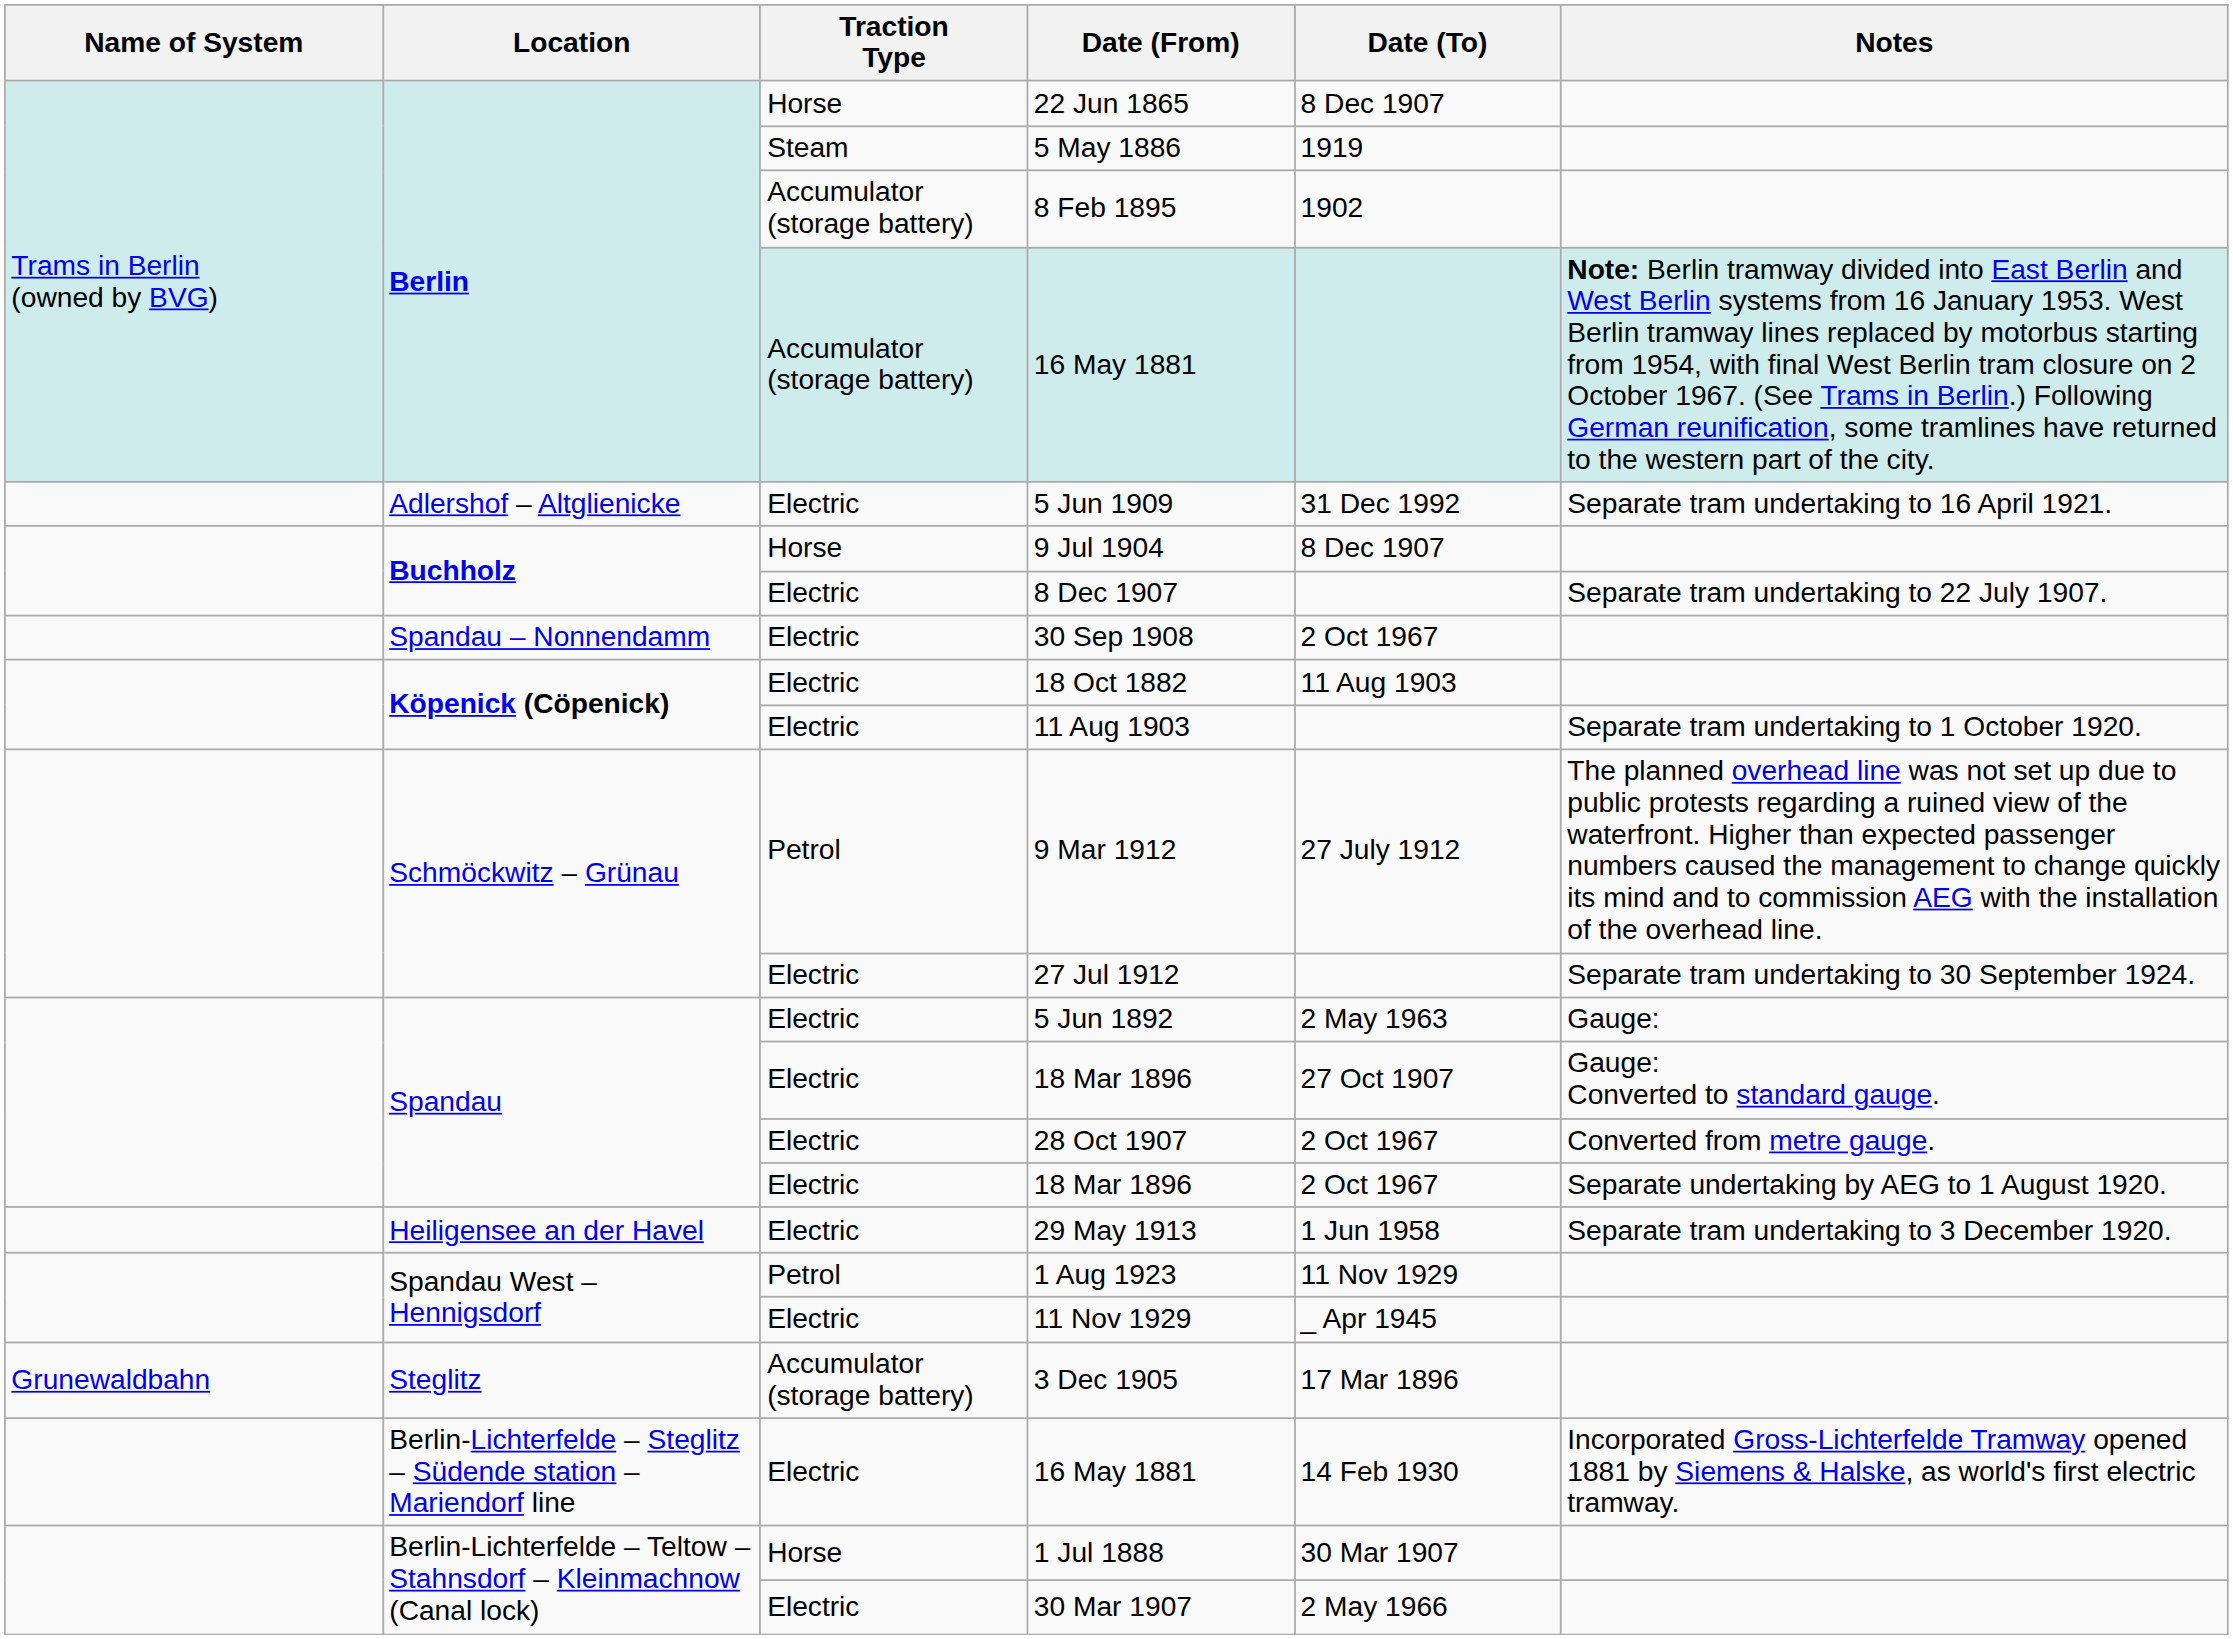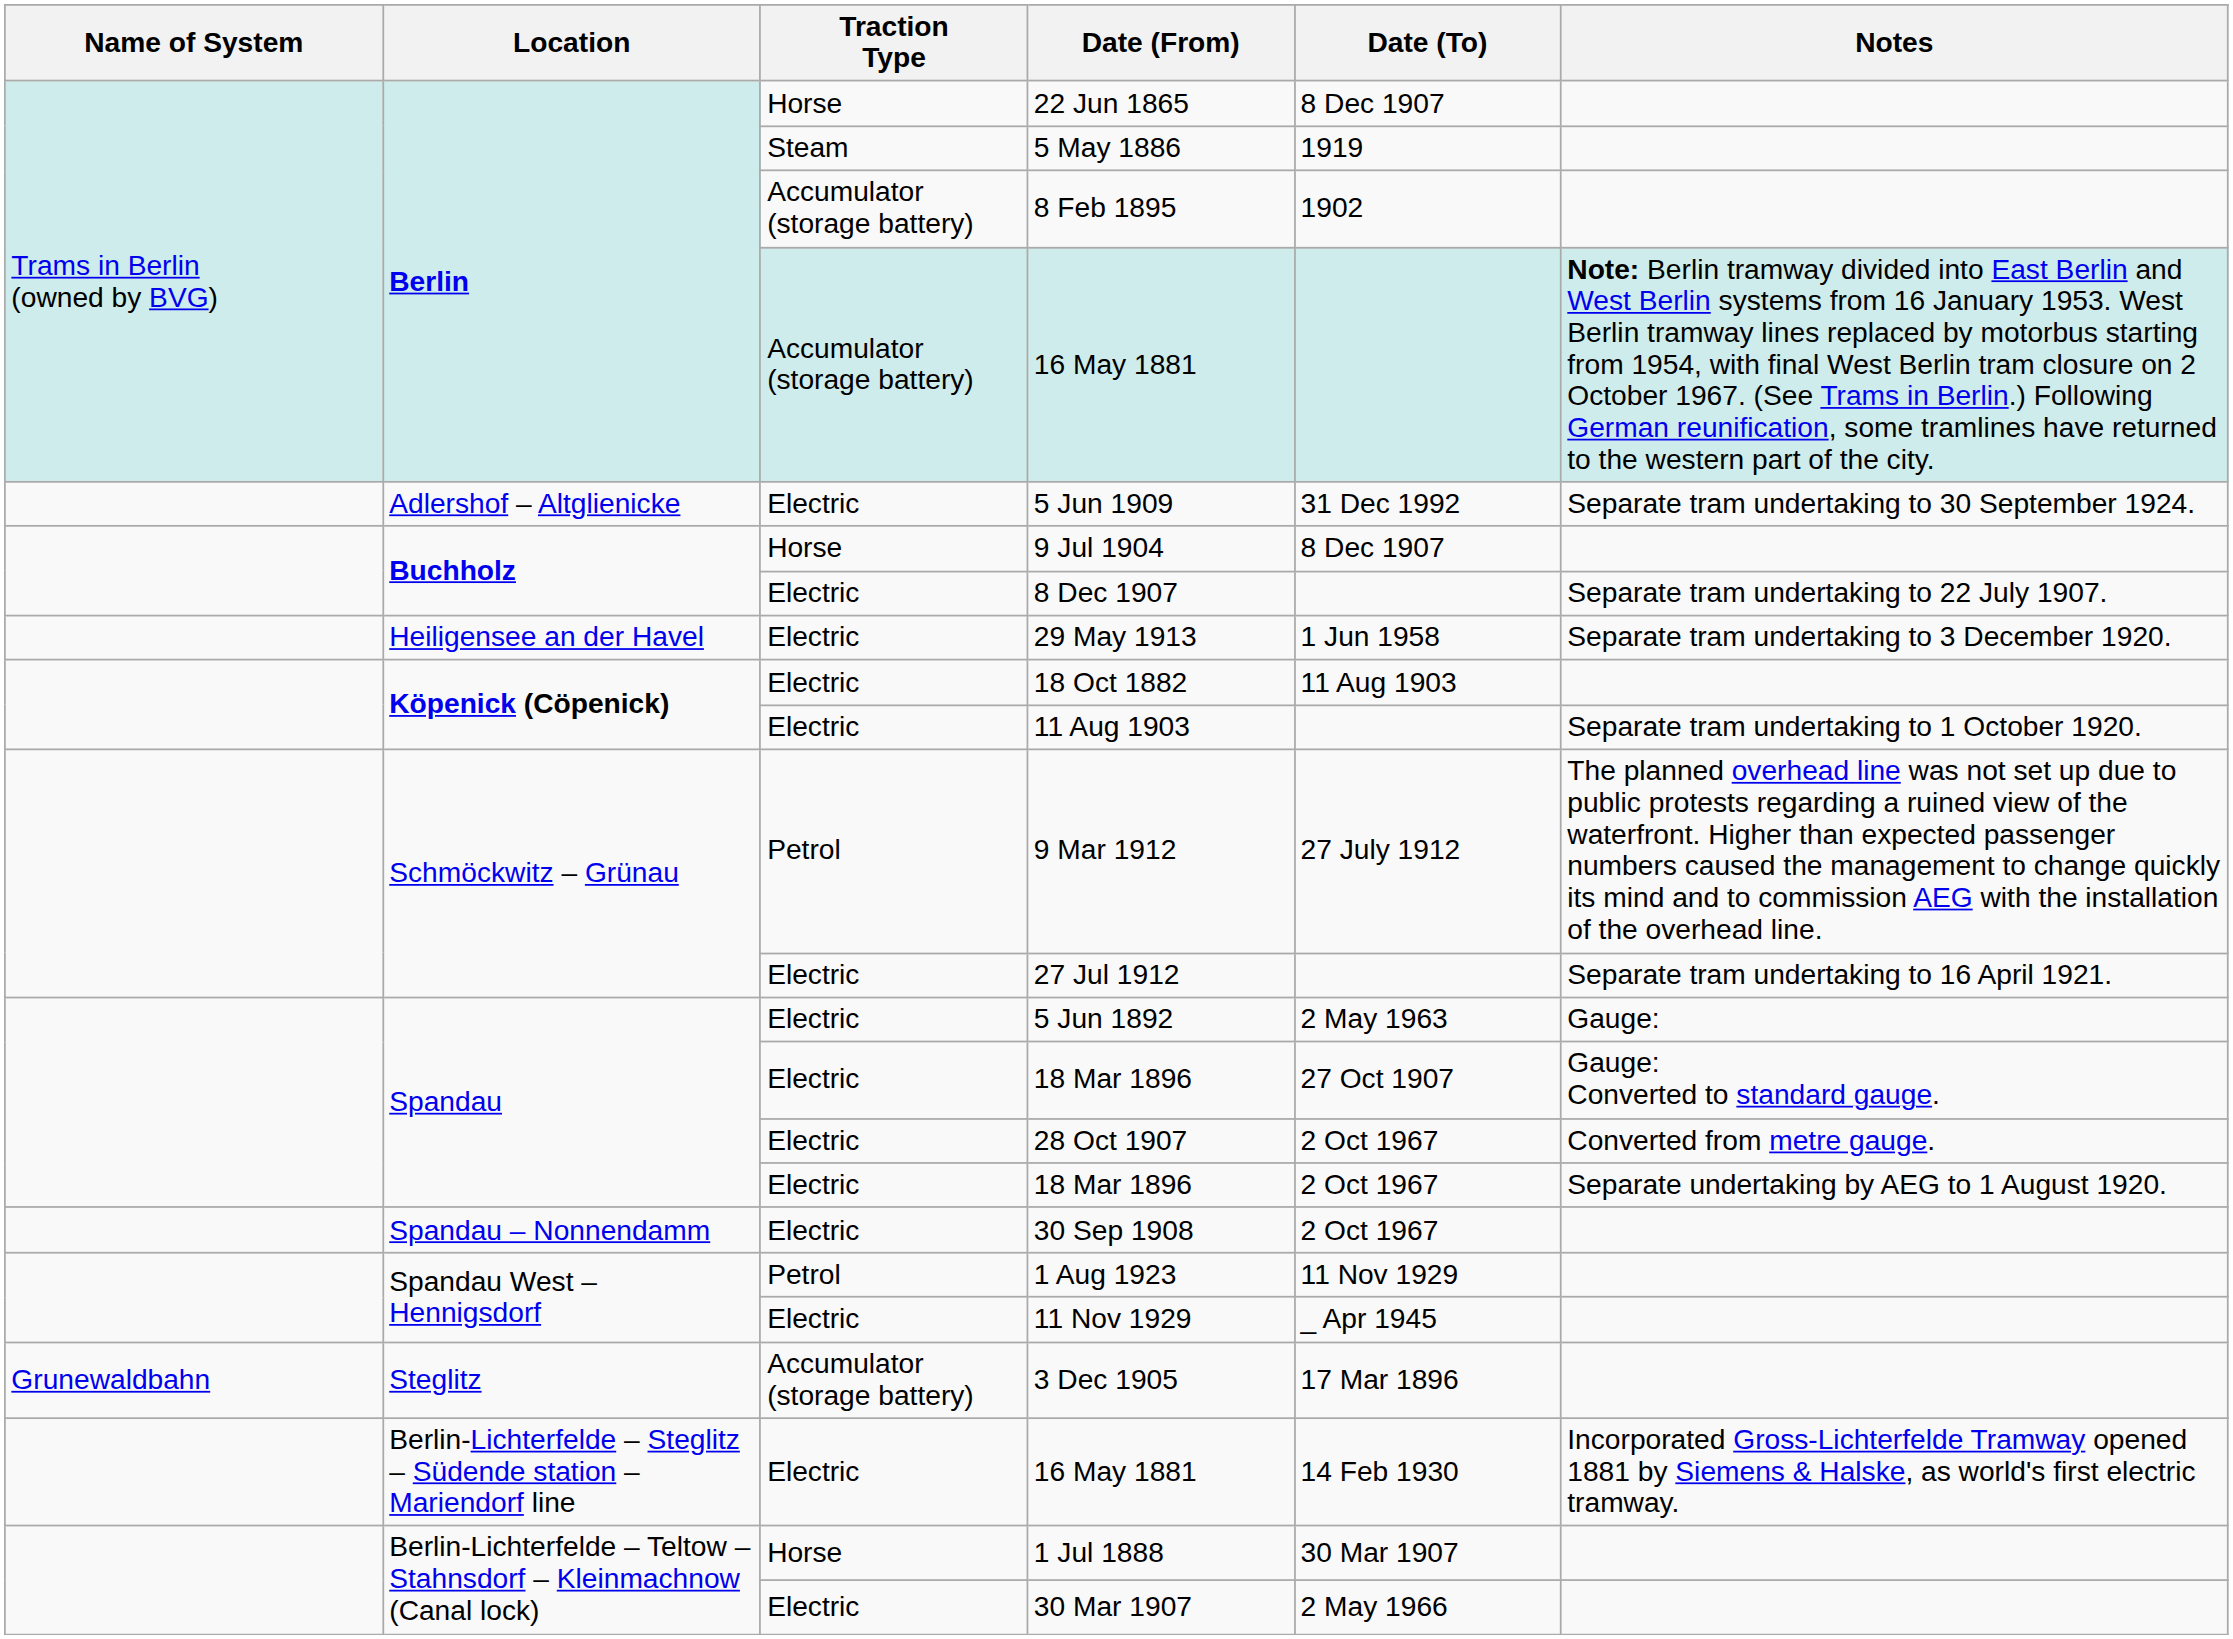5 Jun 1909 | Notes: Separate tram undertaking to 16 April 1921. -> Separate tram undertaking to 30 September 1924.
rows swapped: 29 May 1913 <-> 30 Sep 1908
27 Jul 1912 | Notes: Separate tram undertaking to 30 September 1924. -> Separate tram undertaking to 16 April 1921.
